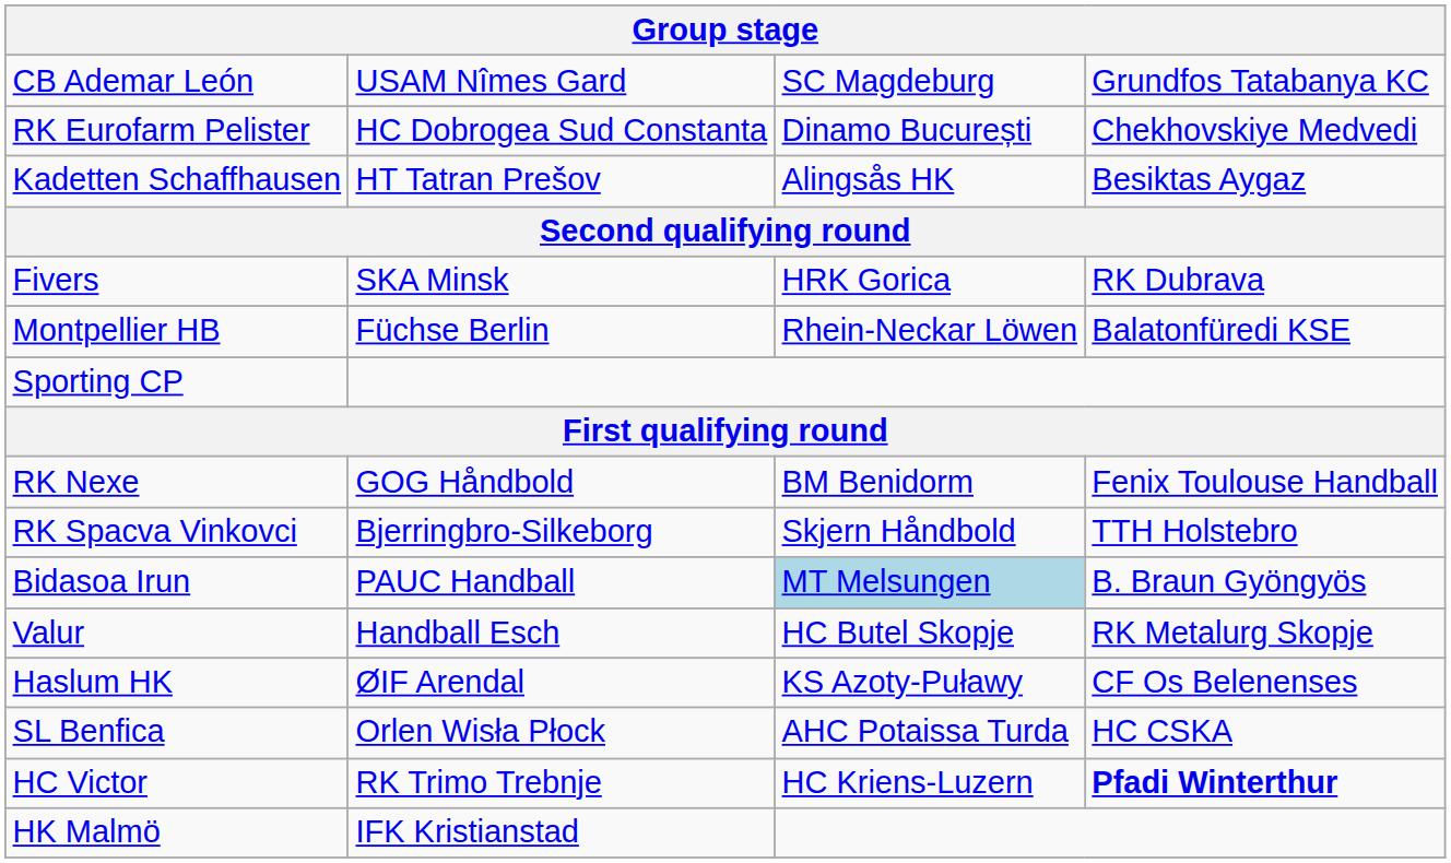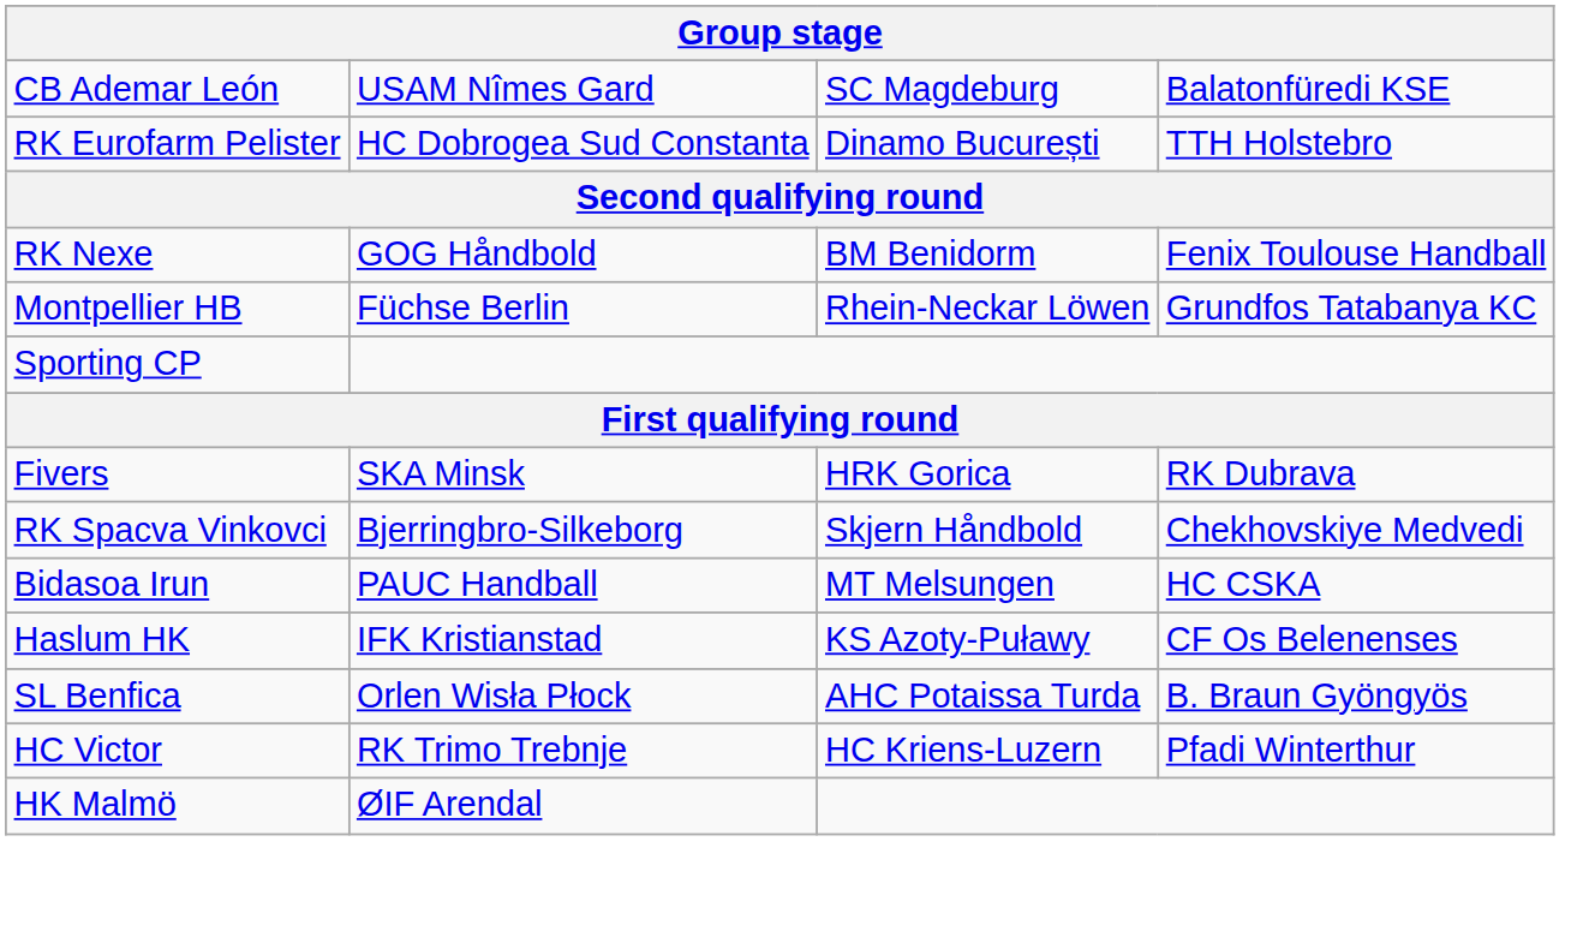CB Ademar León | column 4: Grundfos Tatabanya KC -> Balatonfüredi KSE
RK Eurofarm Pelister | column 4: Chekhovskiye Medvedi -> TTH Holstebro
- row: Kadetten Schaffhausen | HT Tatran Prešov | Alingsås HK | Besiktas Aygaz
rows swapped: RK Nexe <-> Fivers
Montpellier HB | column 4: Balatonfüredi KSE -> Grundfos Tatabanya KC
RK Spacva Vinkovci | column 4: TTH Holstebro -> Chekhovskiye Medvedi
Bidasoa Irun | column 3: lightblue background -> no background
Bidasoa Irun | column 4: B. Braun Gyöngyös -> HC CSKA
- row: Valur | Handball Esch | HC Butel Skopje | RK Metalurg Skopje
Haslum HK | column 2: ØIF Arendal -> IFK Kristianstad
SL Benfica | column 4: HC CSKA -> B. Braun Gyöngyös
HC Victor | column 4: bold -> normal
HK Malmö | column 2: IFK Kristianstad -> ØIF Arendal
